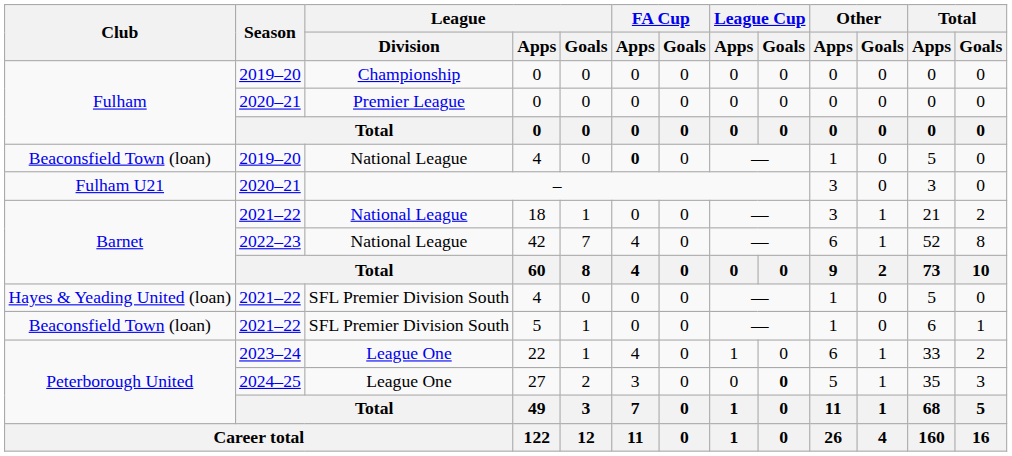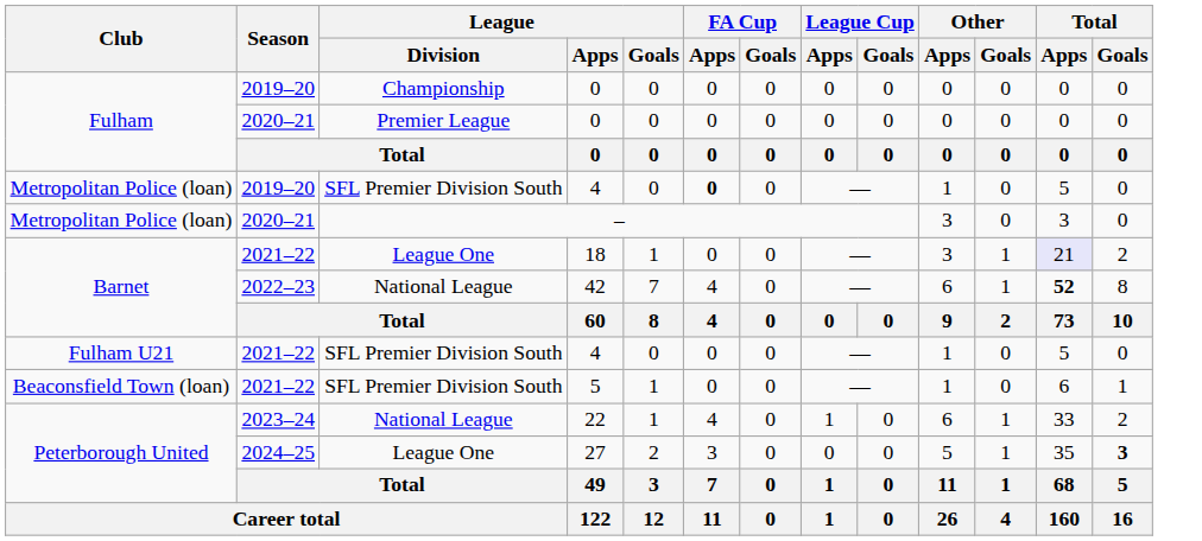2019–20 / 4 | Club: Beaconsfield Town (loan) -> Metropolitan Police (loan)
2019–20 / 4 | League / Division: National League -> SFL Premier Division South
– | Club: Fulham U21 -> Metropolitan Police (loan)
18 | League / Division: National League -> League One
18 | Total / Apps: no background -> lavender background
42 | Total / Apps: normal -> bold
2021–22 / 4 | Club: Hayes & Yeading United (loan) -> Fulham U21
22 | League / Division: League One -> National League
27 | League Cup / Goals: bold -> normal
27 | Total / Goals: normal -> bold
